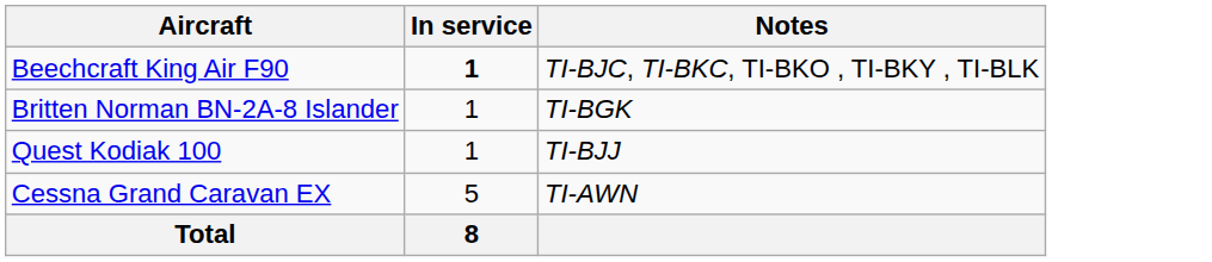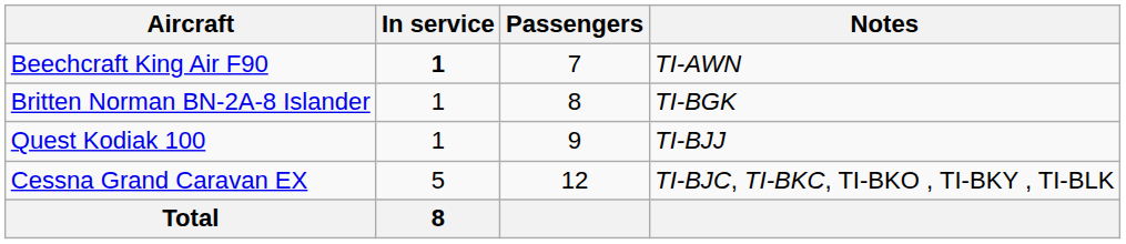+ column: Passengers | 7 | 8 | 9 | 12
Beechcraft King Air F90 | Notes: TI-BJC, TI-BKC, TI-BKO , TI-BKY , TI-BLK -> TI-AWN
Cessna Grand Caravan EX | Notes: TI-AWN -> TI-BJC, TI-BKC, TI-BKO , TI-BKY , TI-BLK
